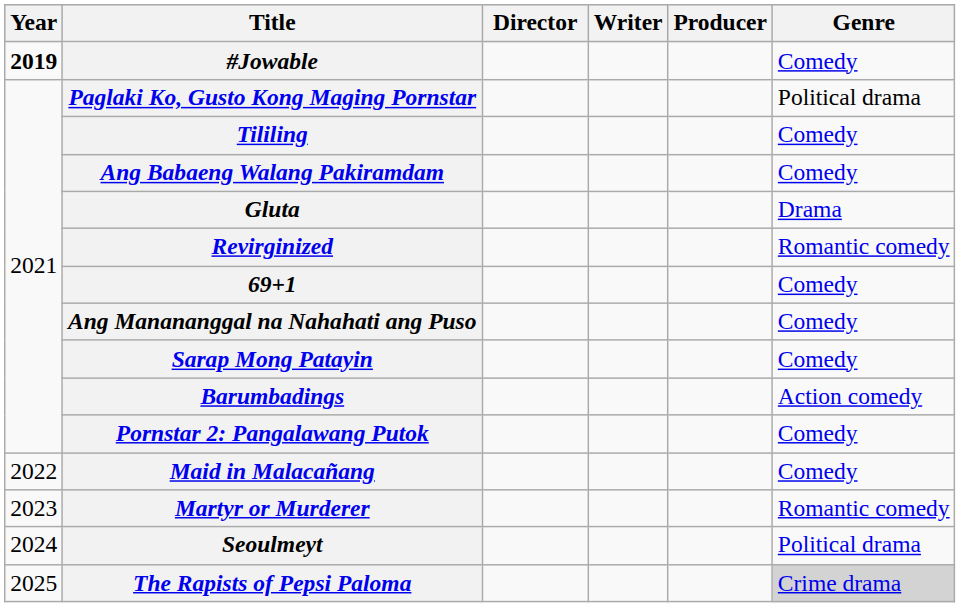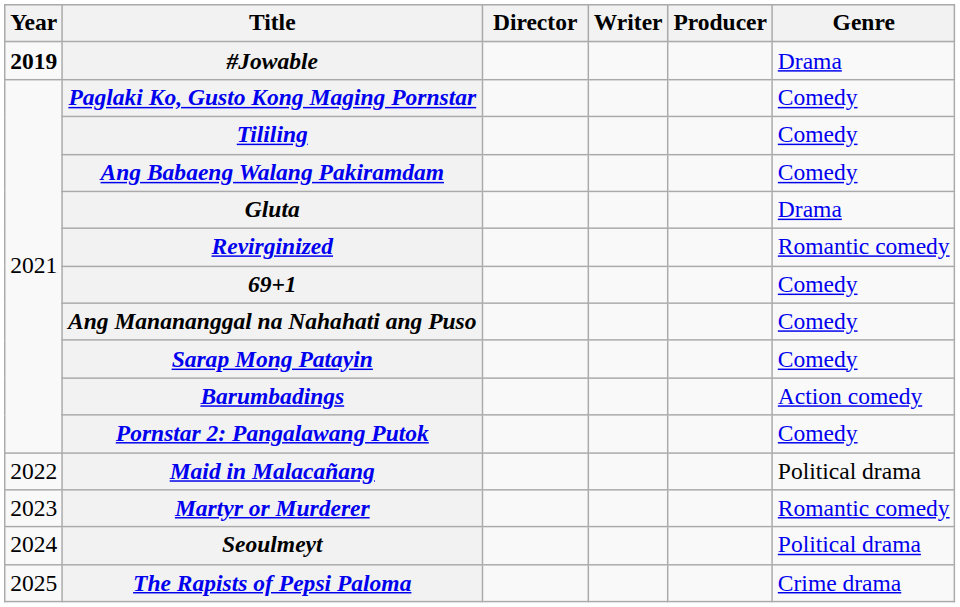#Jowable | Genre: Comedy -> Drama
Paglaki Ko, Gusto Kong Maging Pornstar | Genre: Political drama -> Comedy
Maid in Malacañang | Genre: Comedy -> Political drama
The Rapists of Pepsi Paloma | Genre: lightgrey background -> no background
